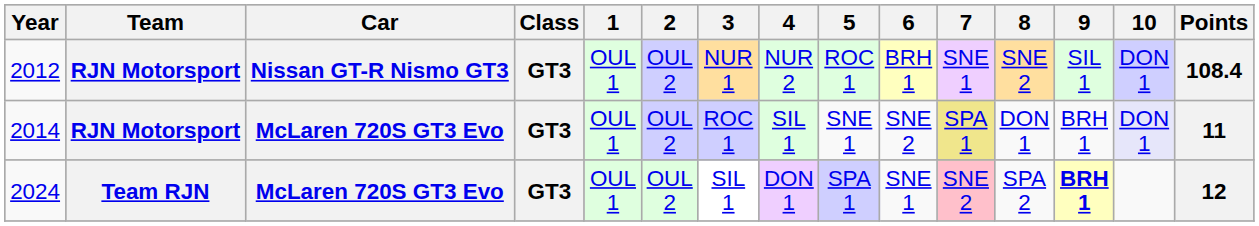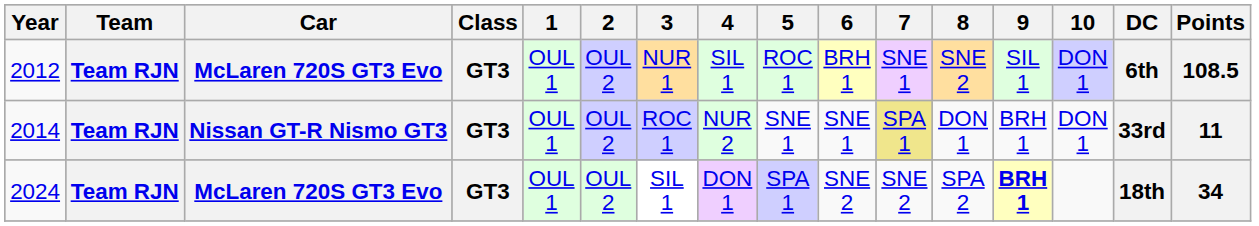+ column: DC | 6th | 33rd | 18th
2012 | Team: RJN Motorsport -> Team RJN
2012 | Car: Nissan GT-R Nismo GT3 -> McLaren 720S GT3 Evo
2012 | 4: NUR 2 -> SIL 1
2012 | Points: 108.4 -> 108.5
2014 | Team: RJN Motorsport -> Team RJN
2014 | Car: McLaren 720S GT3 Evo -> Nissan GT-R Nismo GT3
2014 | 4: SIL 1 -> NUR 2
2014 | 6: SNE 2 -> SNE 1
2014 | 10: lavender background -> no background
2024 | 6: SNE 1 -> SNE 2
2024 | 7: pink background -> no background
2024 | Points: 12 -> 34
